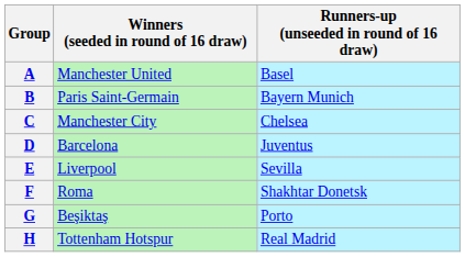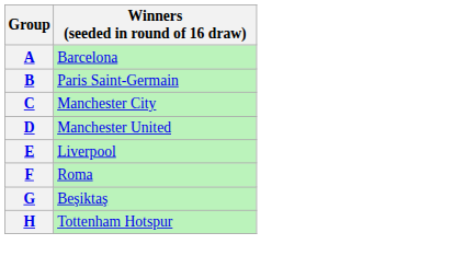- column: Runners-up (unseeded in round of 16 draw) | Basel | Bayern Munich | Chelsea | Juventus | Sevilla | Shakhtar Donetsk | Porto | Real Madrid
A | Winners (seeded in round of 16 draw): Manchester United -> Barcelona
D | Winners (seeded in round of 16 draw): Barcelona -> Manchester United
